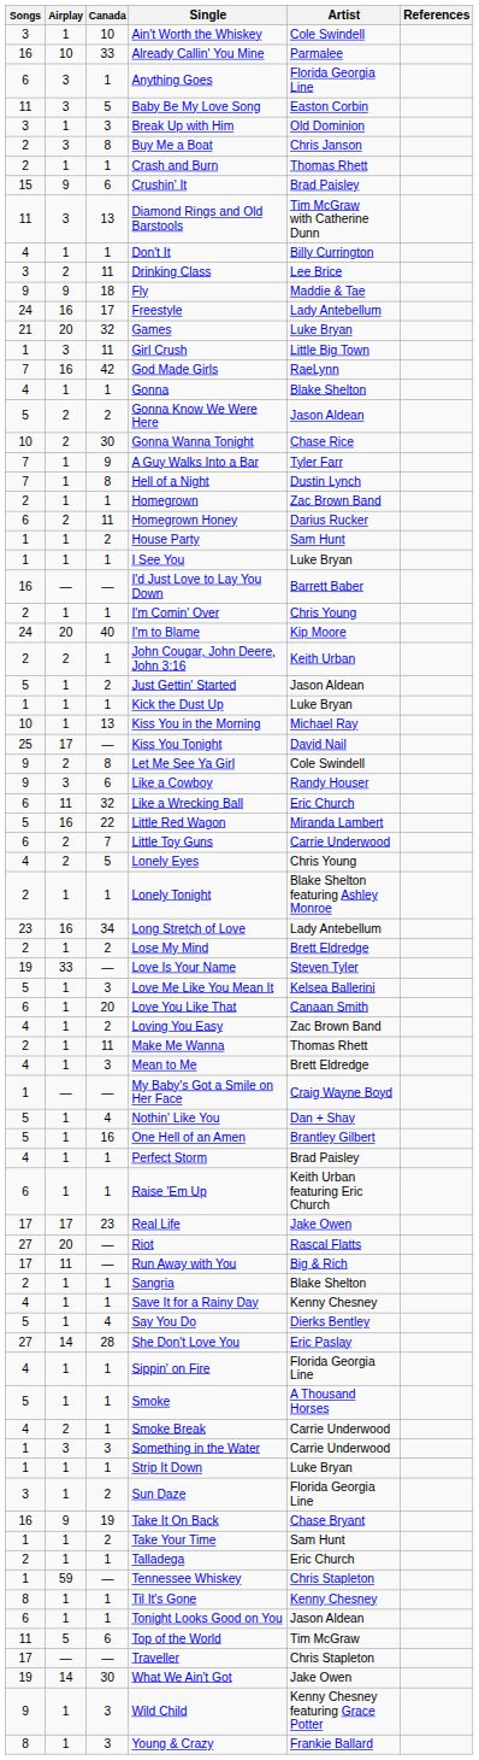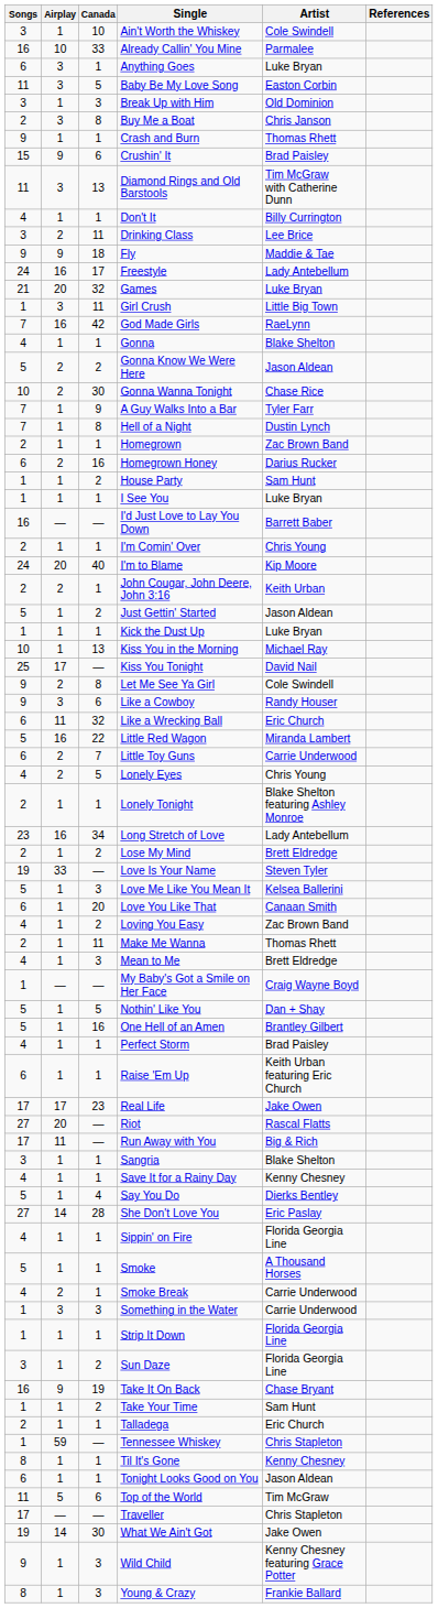Anything Goes | Artist: Florida Georgia Line -> Luke Bryan
Crash and Burn | Songs: 2 -> 9
Homegrown Honey | Canada: 11 -> 16
Nothin' Like You | Canada: 4 -> 5
Sangria | Songs: 2 -> 3
Strip It Down | Artist: Luke Bryan -> Florida Georgia Line
